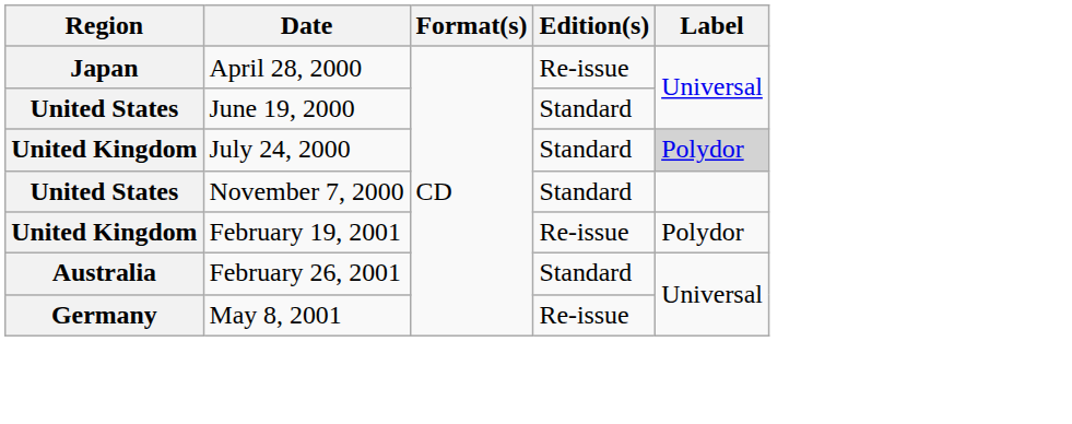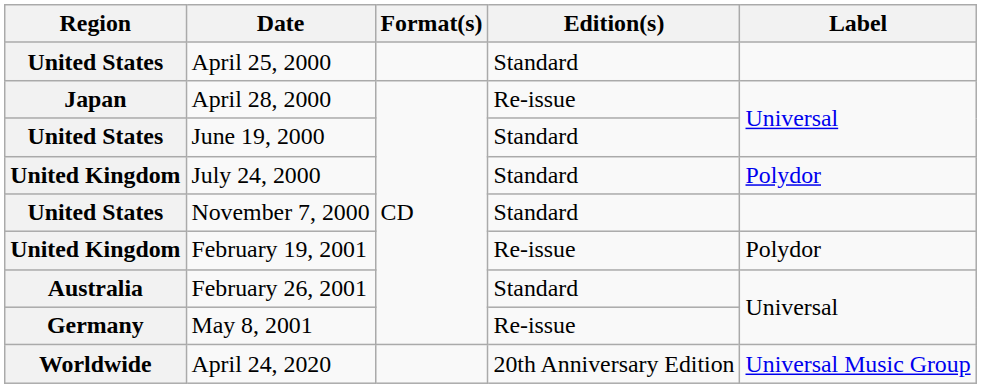+ row: United States | April 25, 2000 | Standard
July 24, 2000 | Label: lightgrey background -> no background
+ row: Worldwide | April 24, 2020 | 20th Anniversary Edition | Universal Music Group
